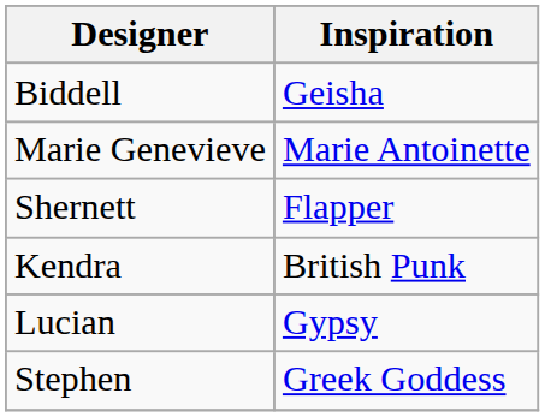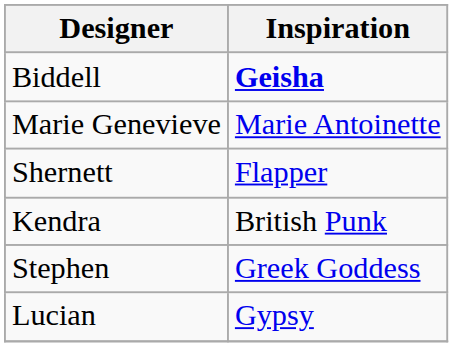Biddell | Inspiration: normal -> bold
rows swapped: Lucian <-> Stephen
